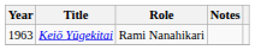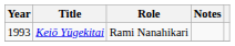Keiō Yūgekitai | Year: 1963 -> 1993
